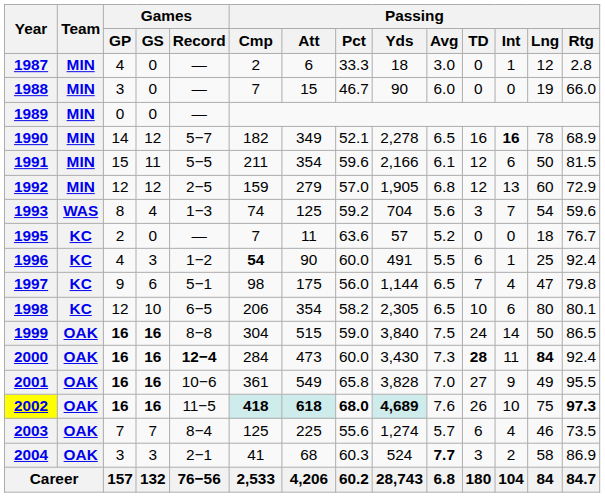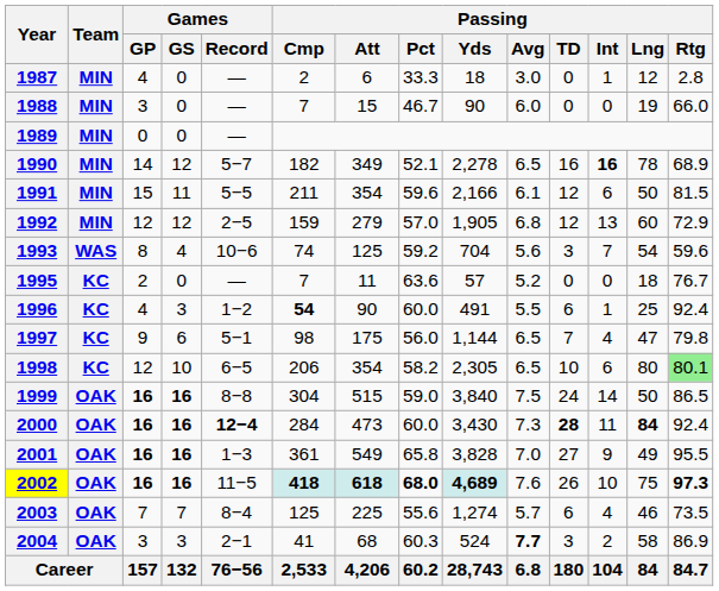1993 | Games / Record: 1−3 -> 10−6
1998 | Passing / Rtg: no background -> lightgreen background
2001 | Games / Record: 10−6 -> 1−3
